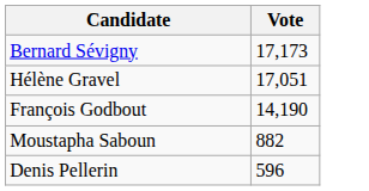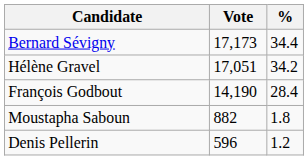+ column: % | 34.4 | 34.2 | 28.4 | 1.8 | 1.2
